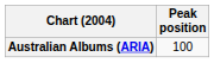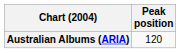Australian Albums (ARIA) | Peak position: 100 -> 120
